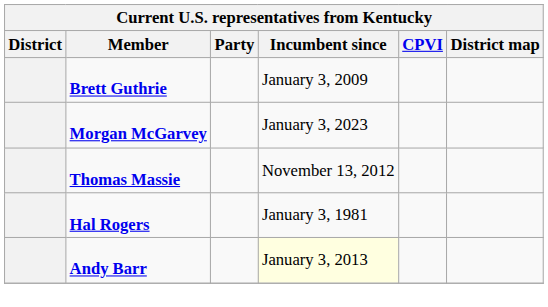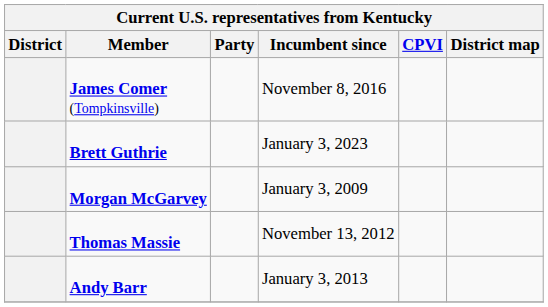+ row: James Comer (Tompkinsville) | November 8, 2016
Brett Guthrie | Incumbent since: January 3, 2009 -> January 3, 2023
Morgan McGarvey | Incumbent since: January 3, 2023 -> January 3, 2009
- row: Hal Rogers | January 3, 1981
Andy Barr | Incumbent since: lightyellow background -> no background
